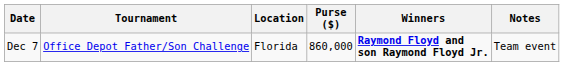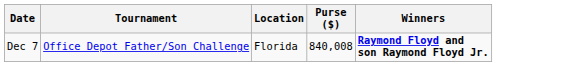- column: Notes | Team event
Dec 7 | Purse ($): 860,000 -> 840,008
